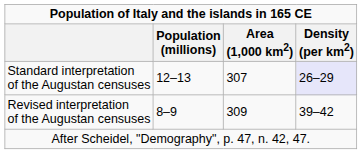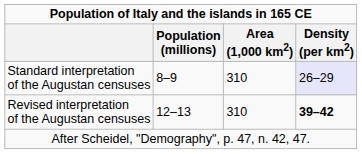Standard interpretation of the Augustan censuses | column 2: 12–13 -> 8–9
Standard interpretation of the Augustan censuses | column 3: 307 -> 310
Revised interpretation of the Augustan censuses | column 2: 8–9 -> 12–13
Revised interpretation of the Augustan censuses | column 3: 309 -> 310
Revised interpretation of the Augustan censuses | column 4: normal -> bold
